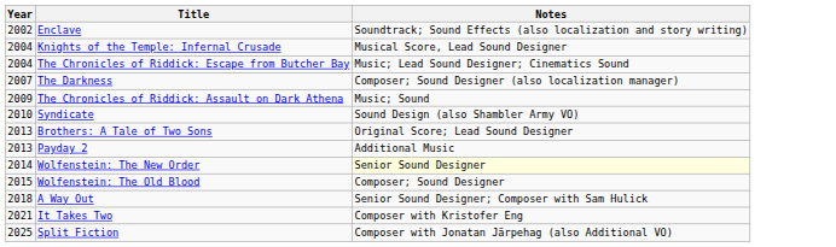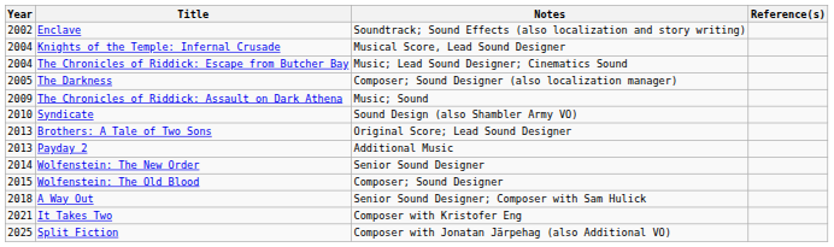+ column: Reference(s)
The Darkness | Year: 2007 -> 2005
Wolfenstein: The New Order | Notes: lightyellow background -> no background
